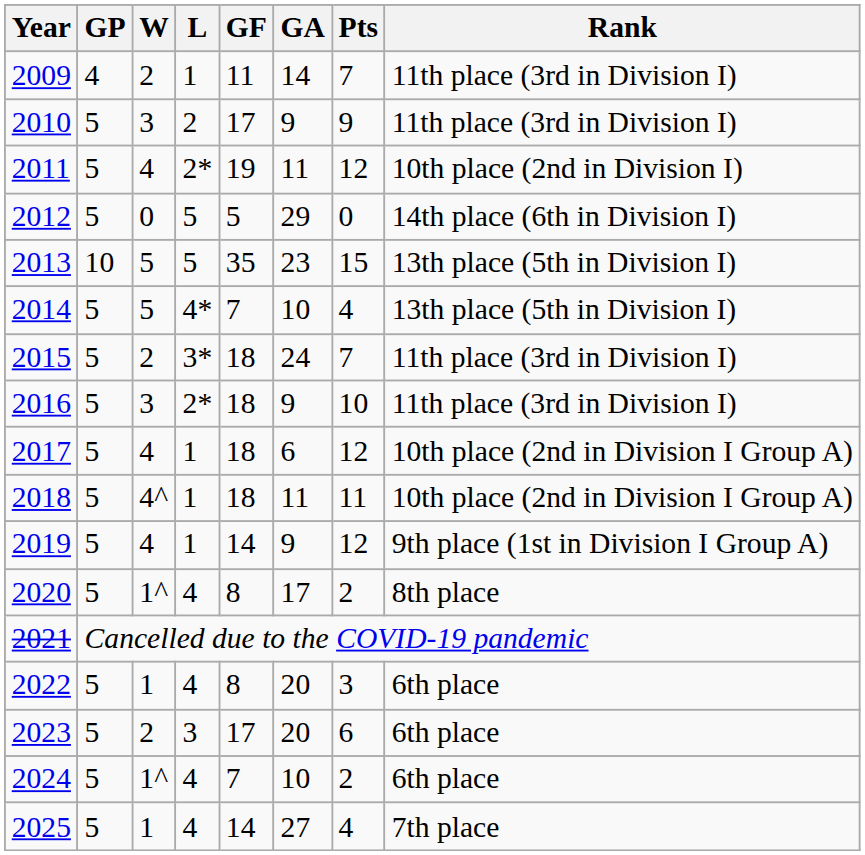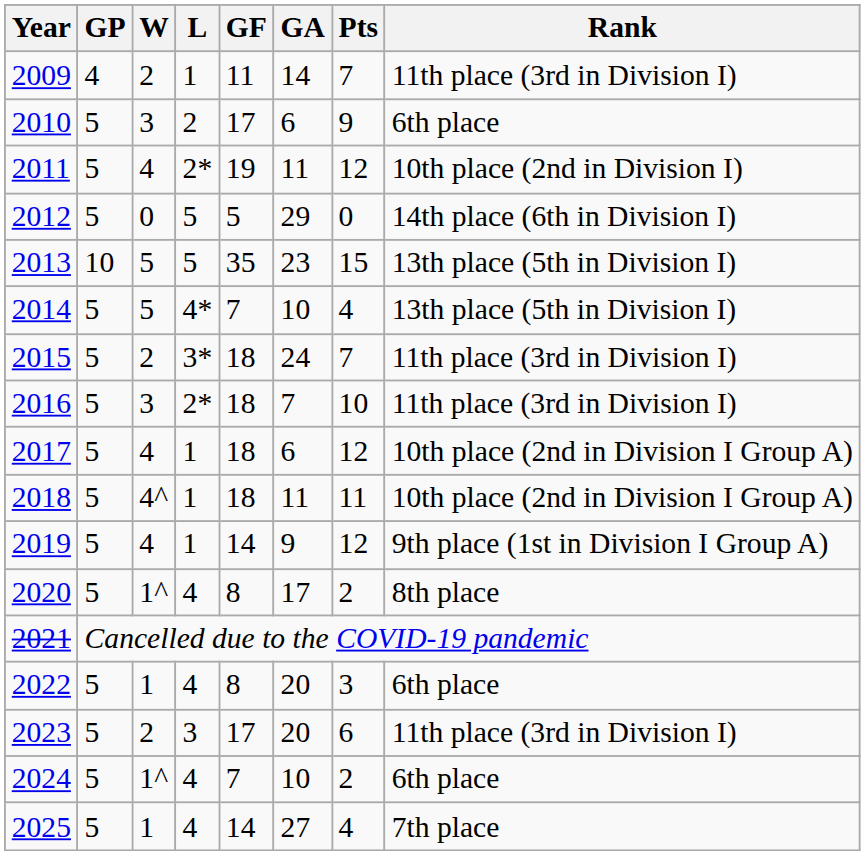2010 | GA: 9 -> 6
2010 | Rank: 11th place (3rd in Division I) -> 6th place
2016 | GA: 9 -> 7
2023 | Rank: 6th place -> 11th place (3rd in Division I)
